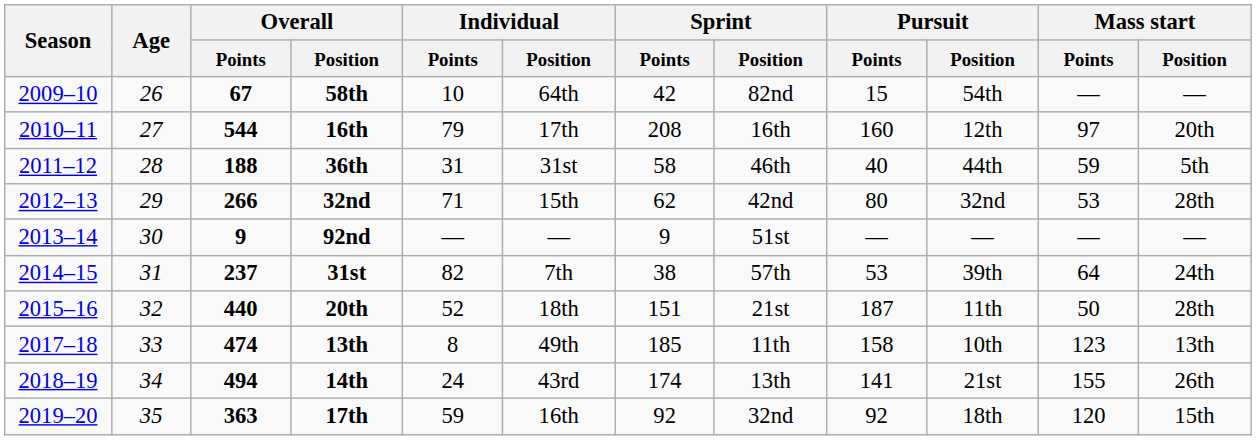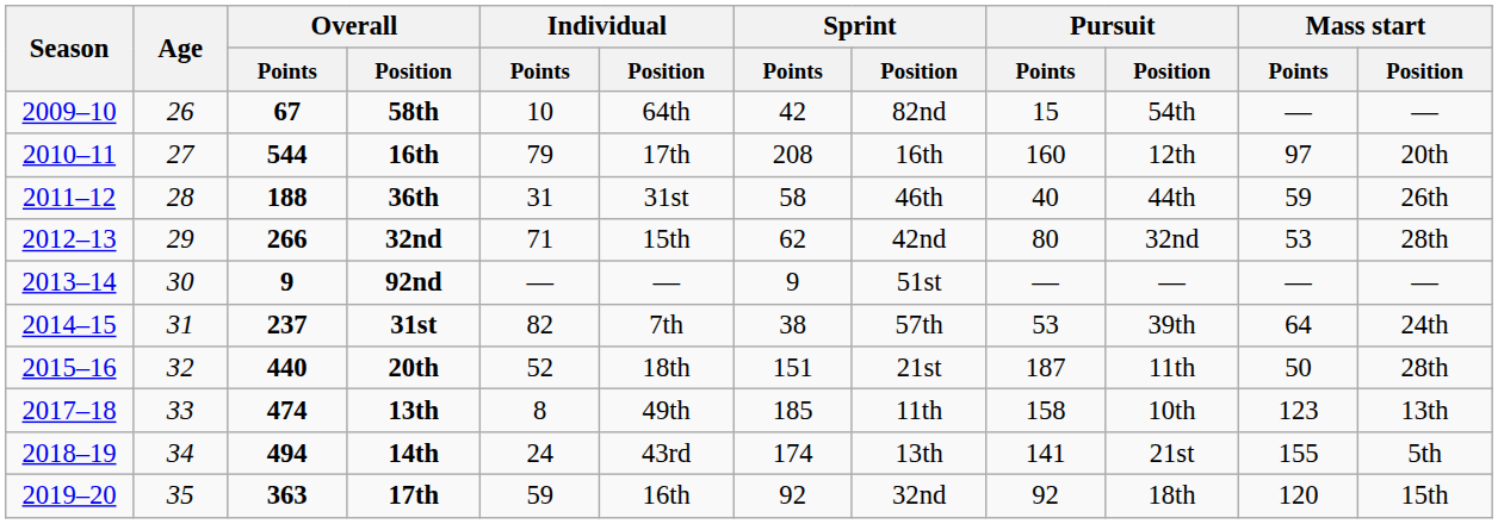36th | Mass start / Position: 5th -> 26th
14th | Mass start / Position: 26th -> 5th
